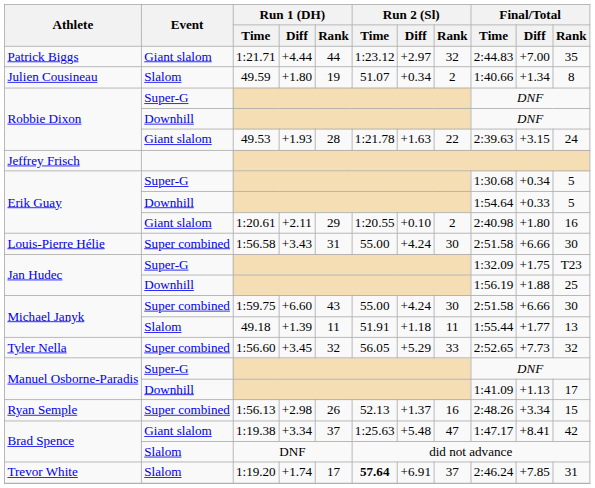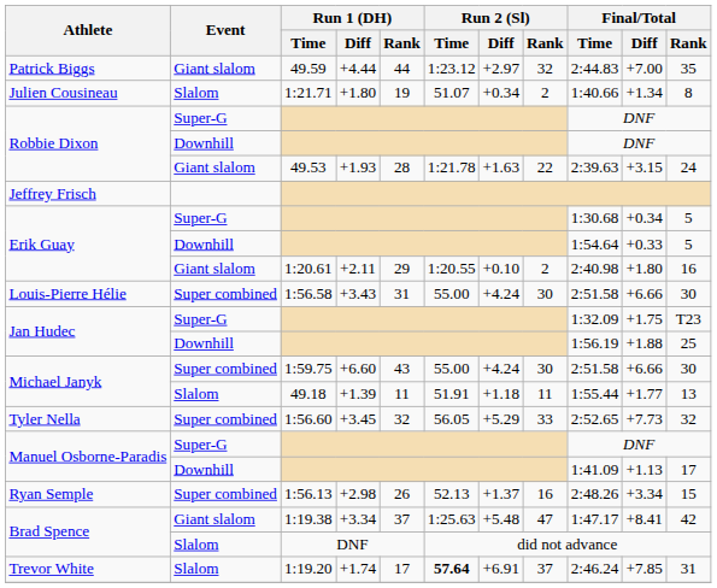Patrick Biggs | Run 1 (DH) / Time: 1:21.71 -> 49.59
Julien Cousineau | Run 1 (DH) / Time: 49.59 -> 1:21.71
